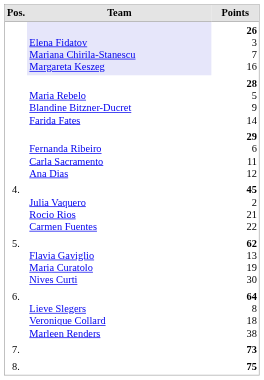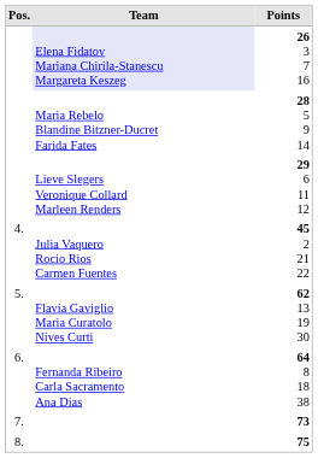29 6 11 12 | Team: Fernanda Ribeiro Carla Sacramento Ana Dias -> Lieve Slegers Veronique Collard Marleen Renders
64 8 18 38 | Team: Lieve Slegers Veronique Collard Marleen Renders -> Fernanda Ribeiro Carla Sacramento Ana Dias
